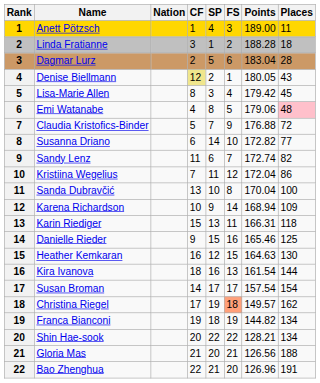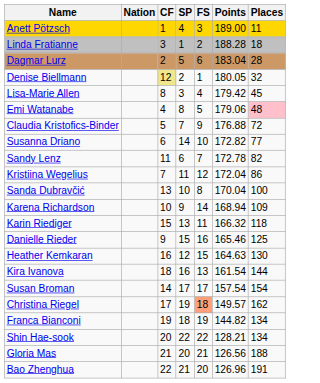- column: Rank | 1 | 2 | 3 | 4 | 5 | 6 | 7 | 8 | 9 | 10 | 11 | 12 | 13 | 14 | 15 | 16 | 17 | 18 | 19 | 20 | 21 | 22
Denise Biellmann | Places: 43 -> 32
Sandy Lenz | Points: 172.74 -> 172.78
Karin Riediger | Points: 166.31 -> 166.32
